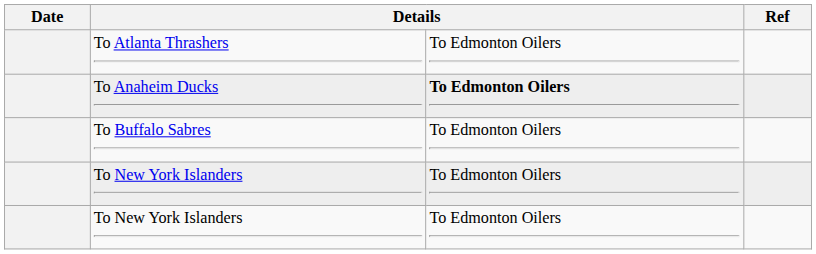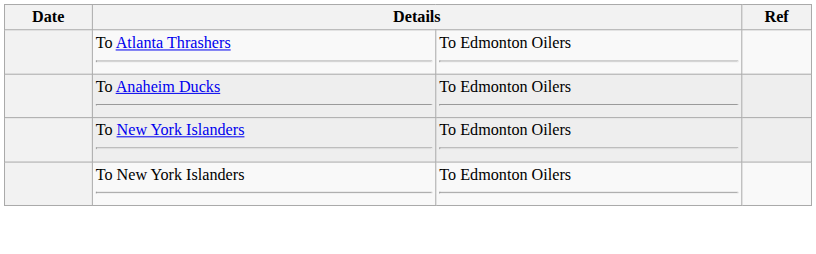To Anaheim Ducks | column 3: bold -> normal
- row: To Buffalo Sabres | To Edmonton Oilers
